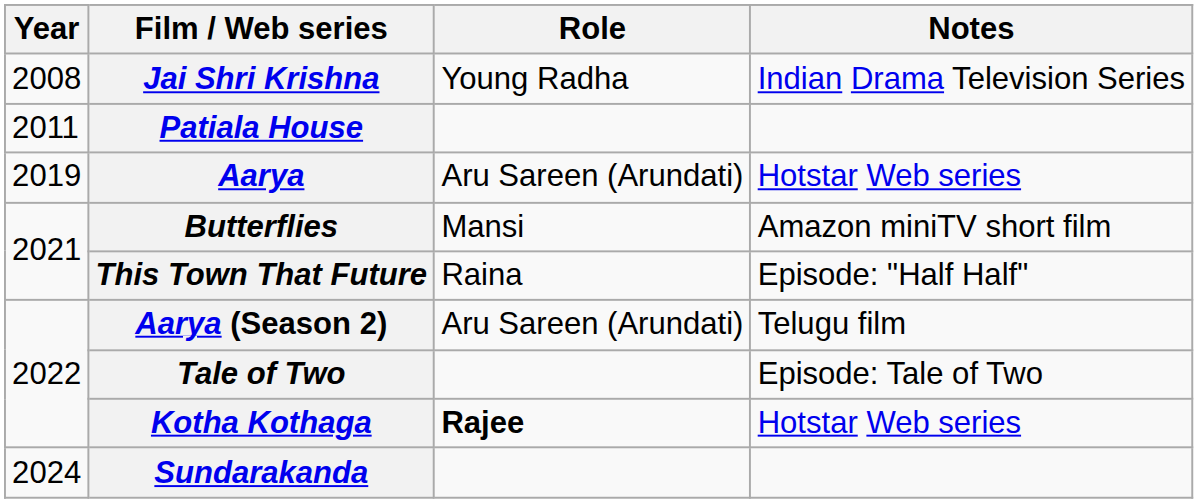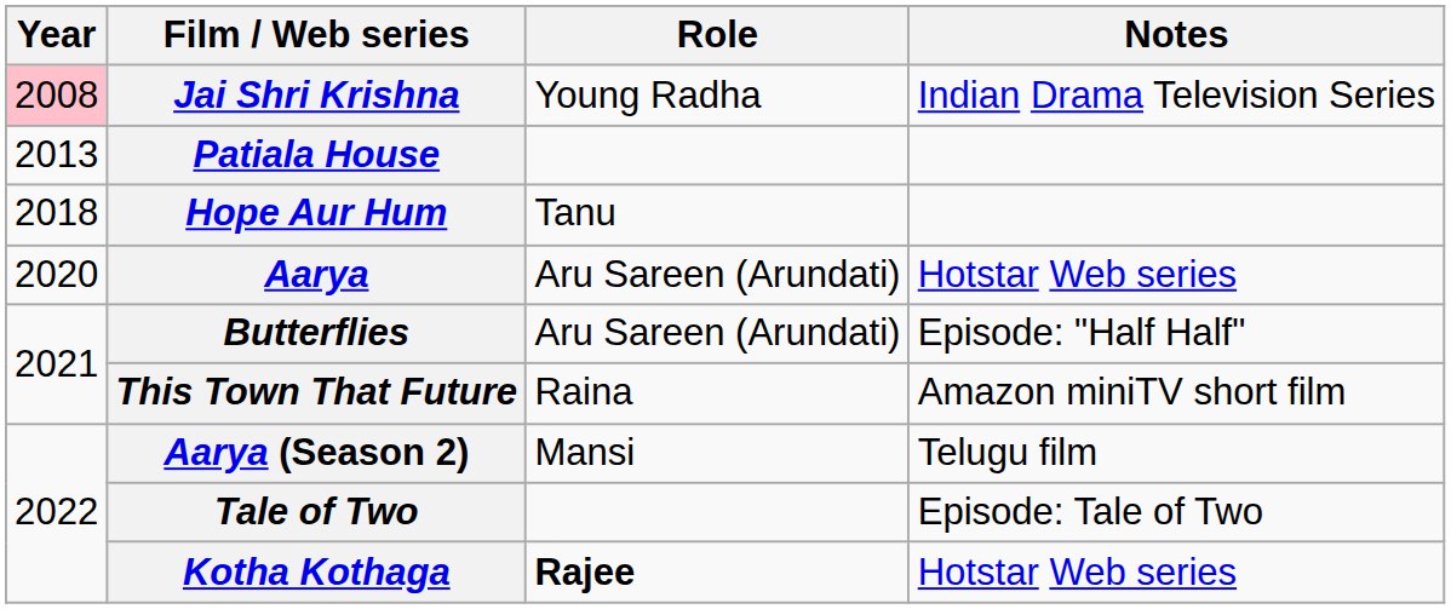Jai Shri Krishna | Year: no background -> pink background
Patiala House | Year: 2011 -> 2013
+ row: 2018 | Hope Aur Hum | Tanu
Aarya | Year: 2019 -> 2020
Butterflies | Role: Mansi -> Aru Sareen (Arundati)
Butterflies | Notes: Amazon miniTV short film -> Episode: "Half Half"
This Town That Future | Notes: Episode: "Half Half" -> Amazon miniTV short film
Aarya (Season 2) | Role: Aru Sareen (Arundati) -> Mansi
- row: 2024 | Sundarakanda
